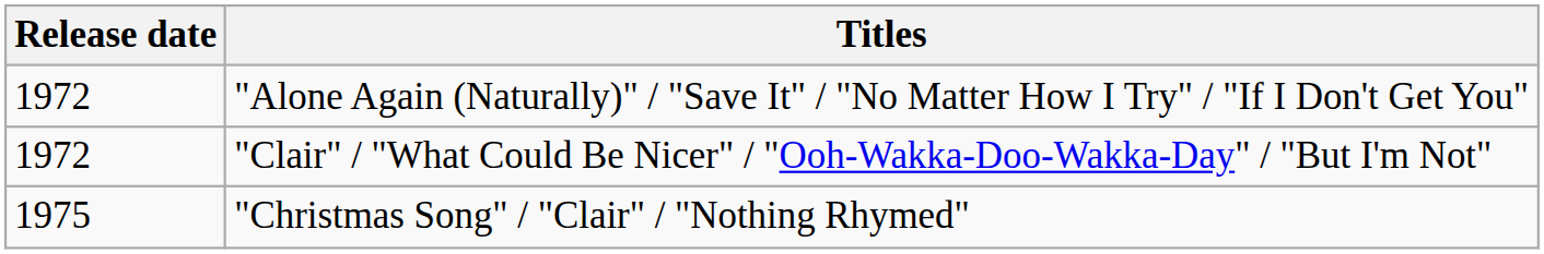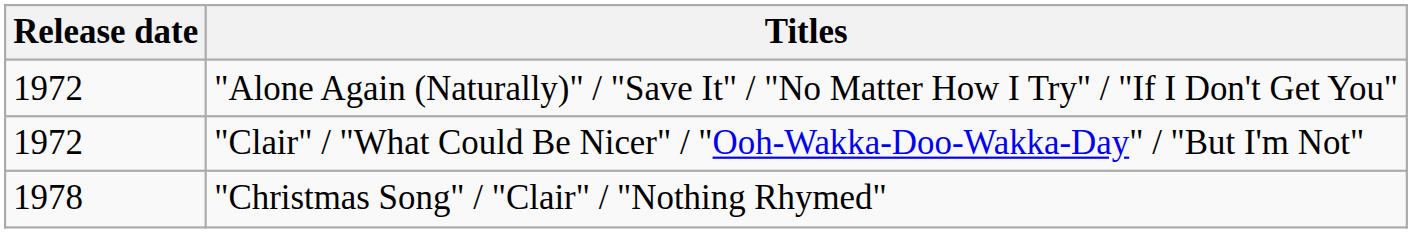"Christmas Song" / "Clair" / "Nothing Rhymed" | Release date: 1975 -> 1978
